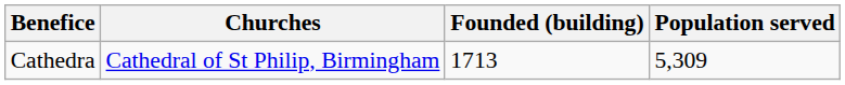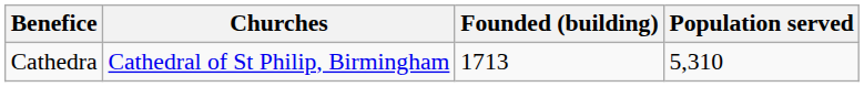Cathedra | Population served: 5,309 -> 5,310
